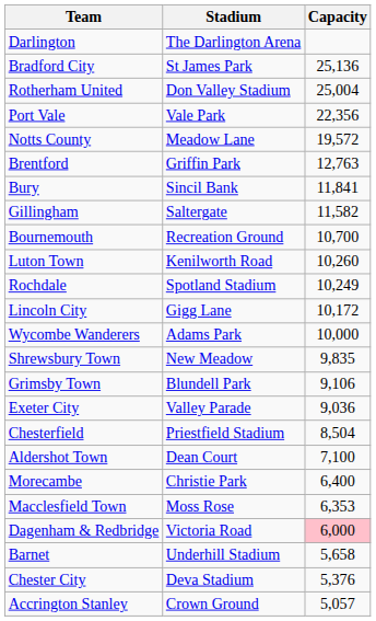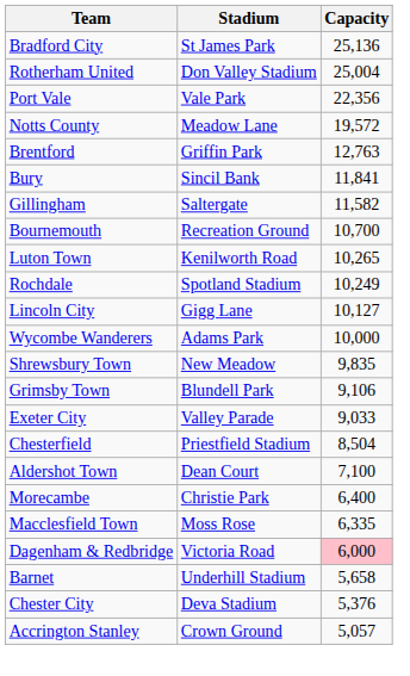- row: Darlington | The Darlington Arena
Luton Town | Capacity: 10,260 -> 10,265
Lincoln City | Capacity: 10,172 -> 10,127
Exeter City | Capacity: 9,036 -> 9,033
Macclesfield Town | Capacity: 6,353 -> 6,335
